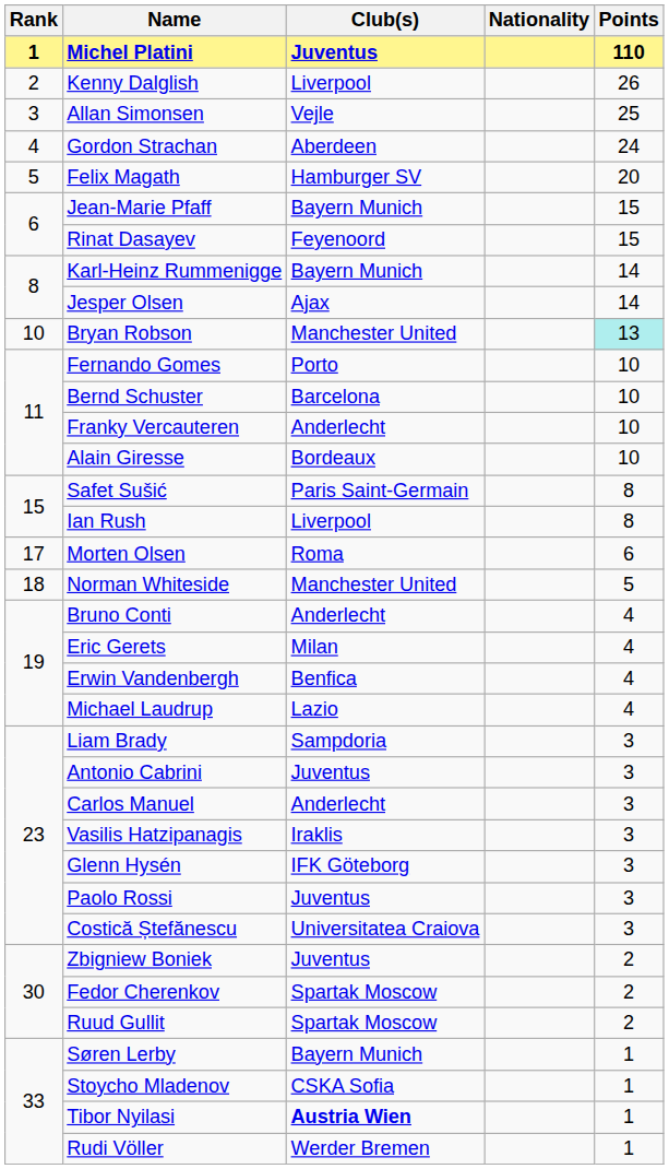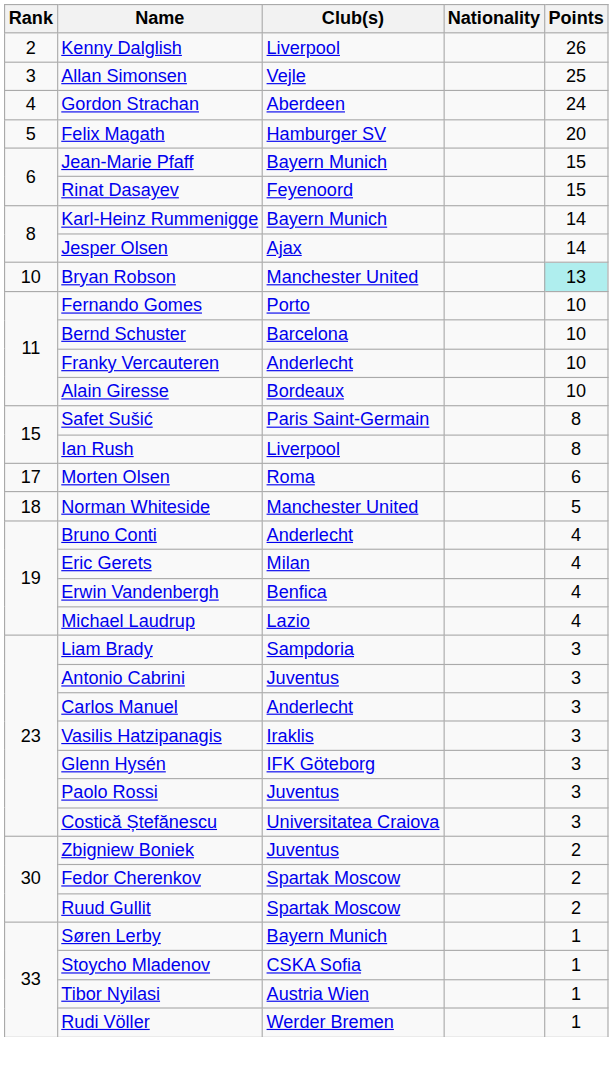- row: 1 | Michel Platini | Juventus | 110
Tibor Nyilasi | Club(s): bold -> normal
